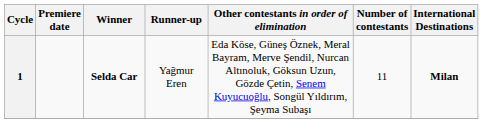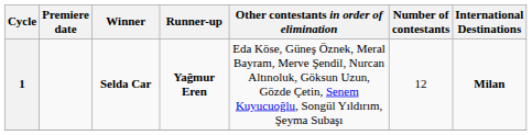1 | Runner-up: normal -> bold
1 | Number of contestants: 11 -> 12
